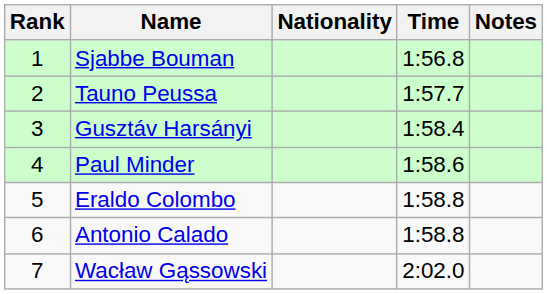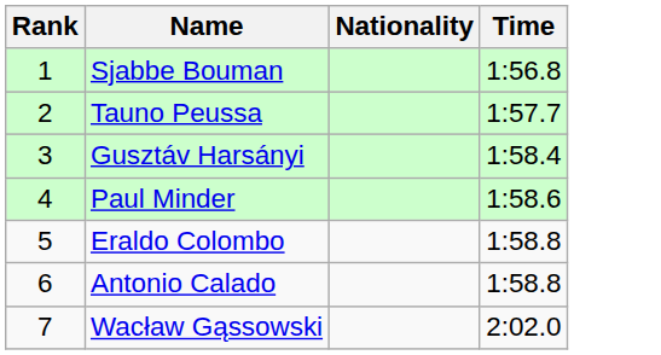- column: Notes
